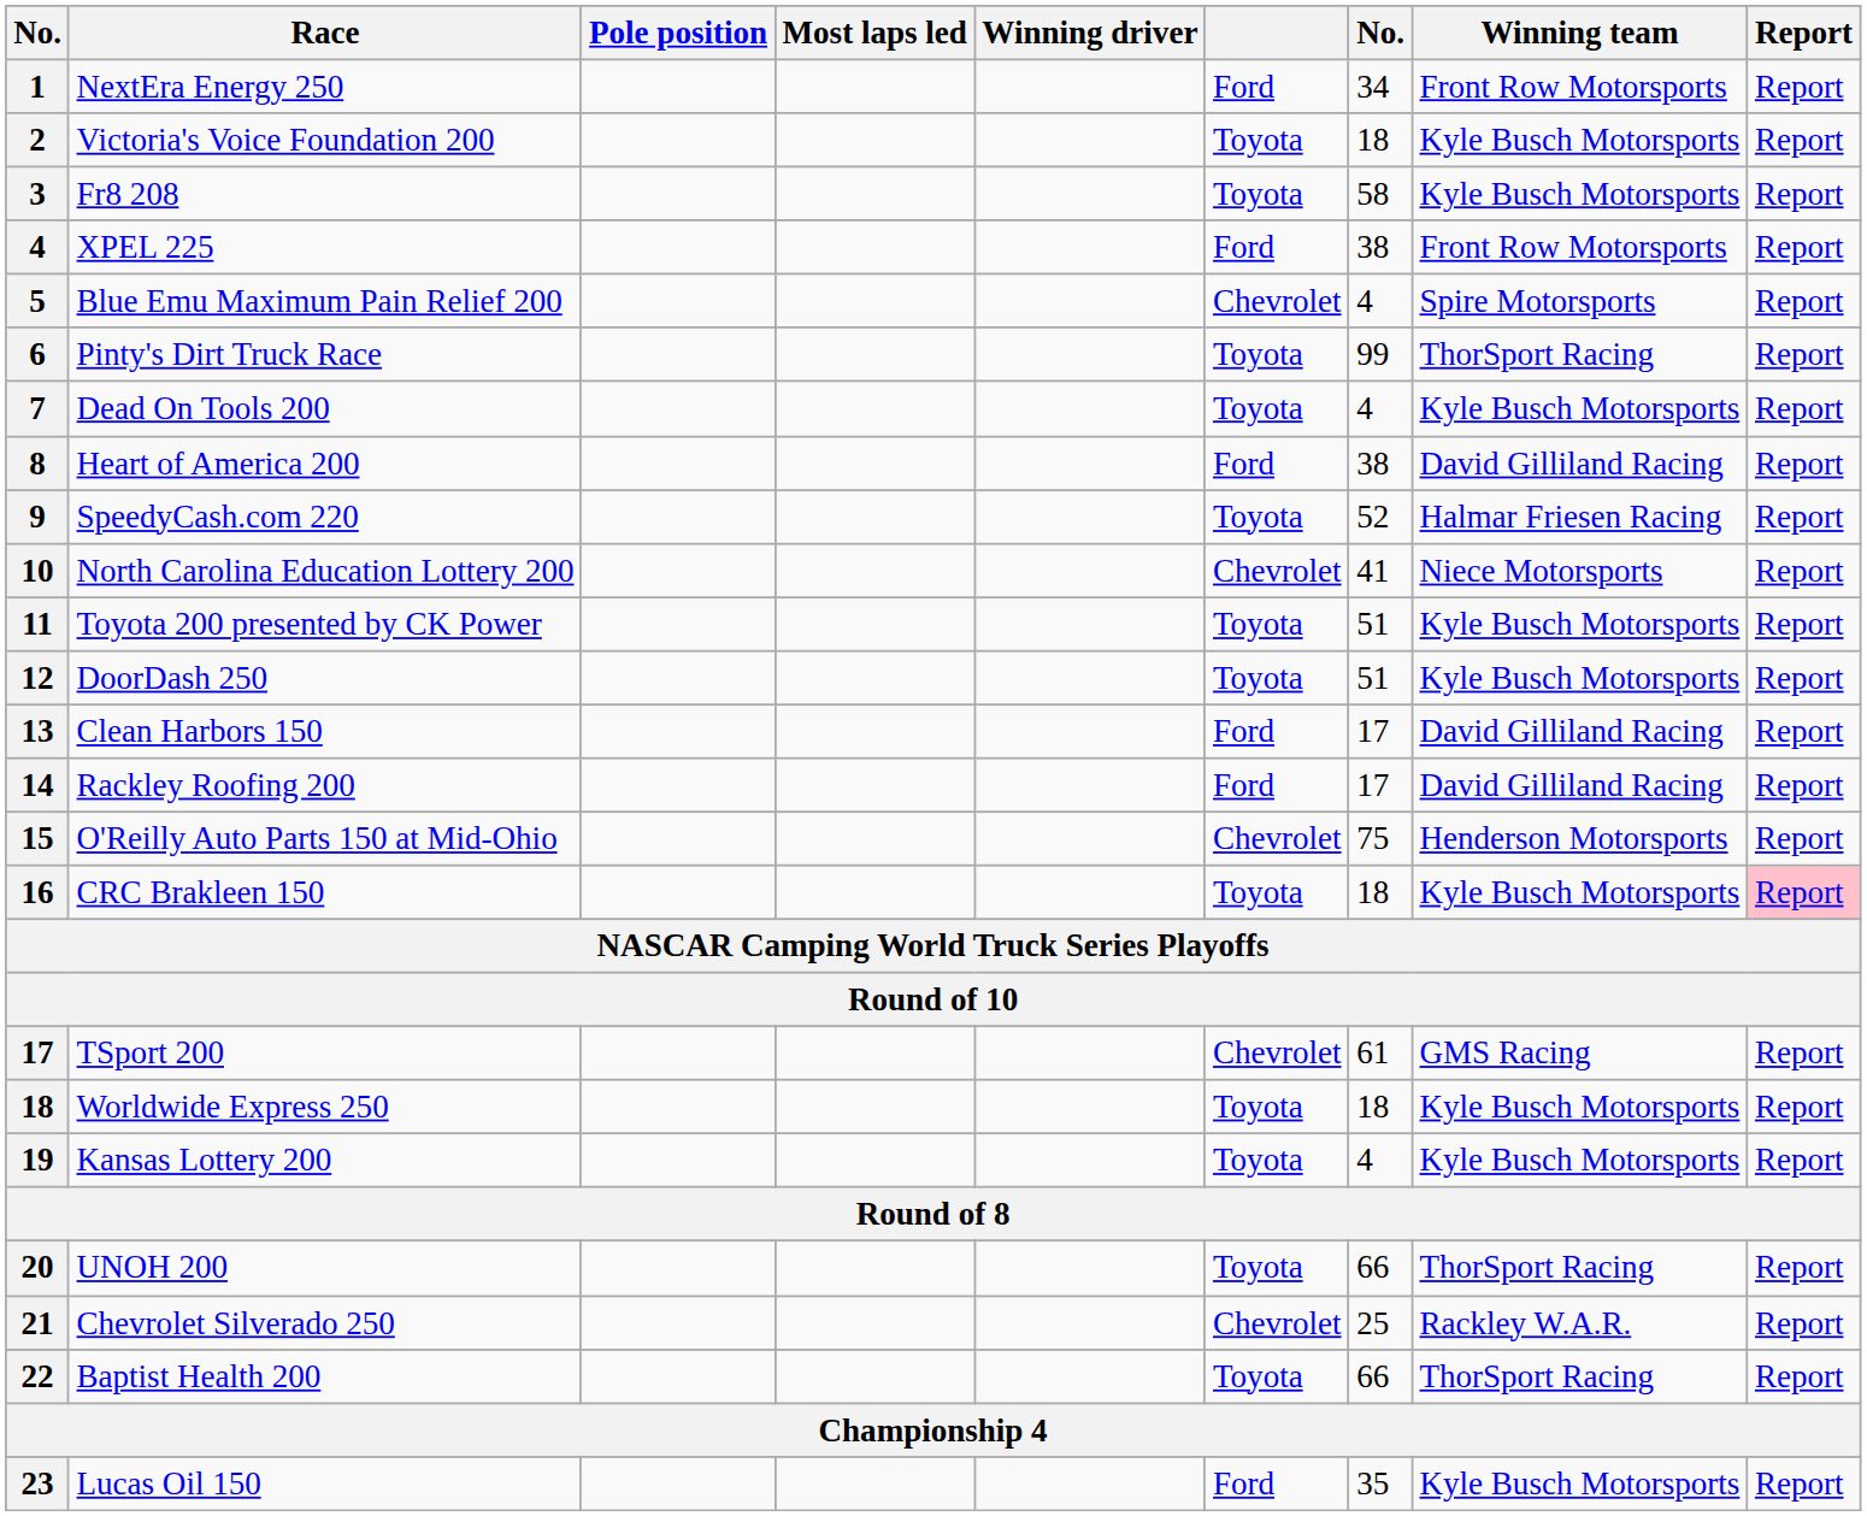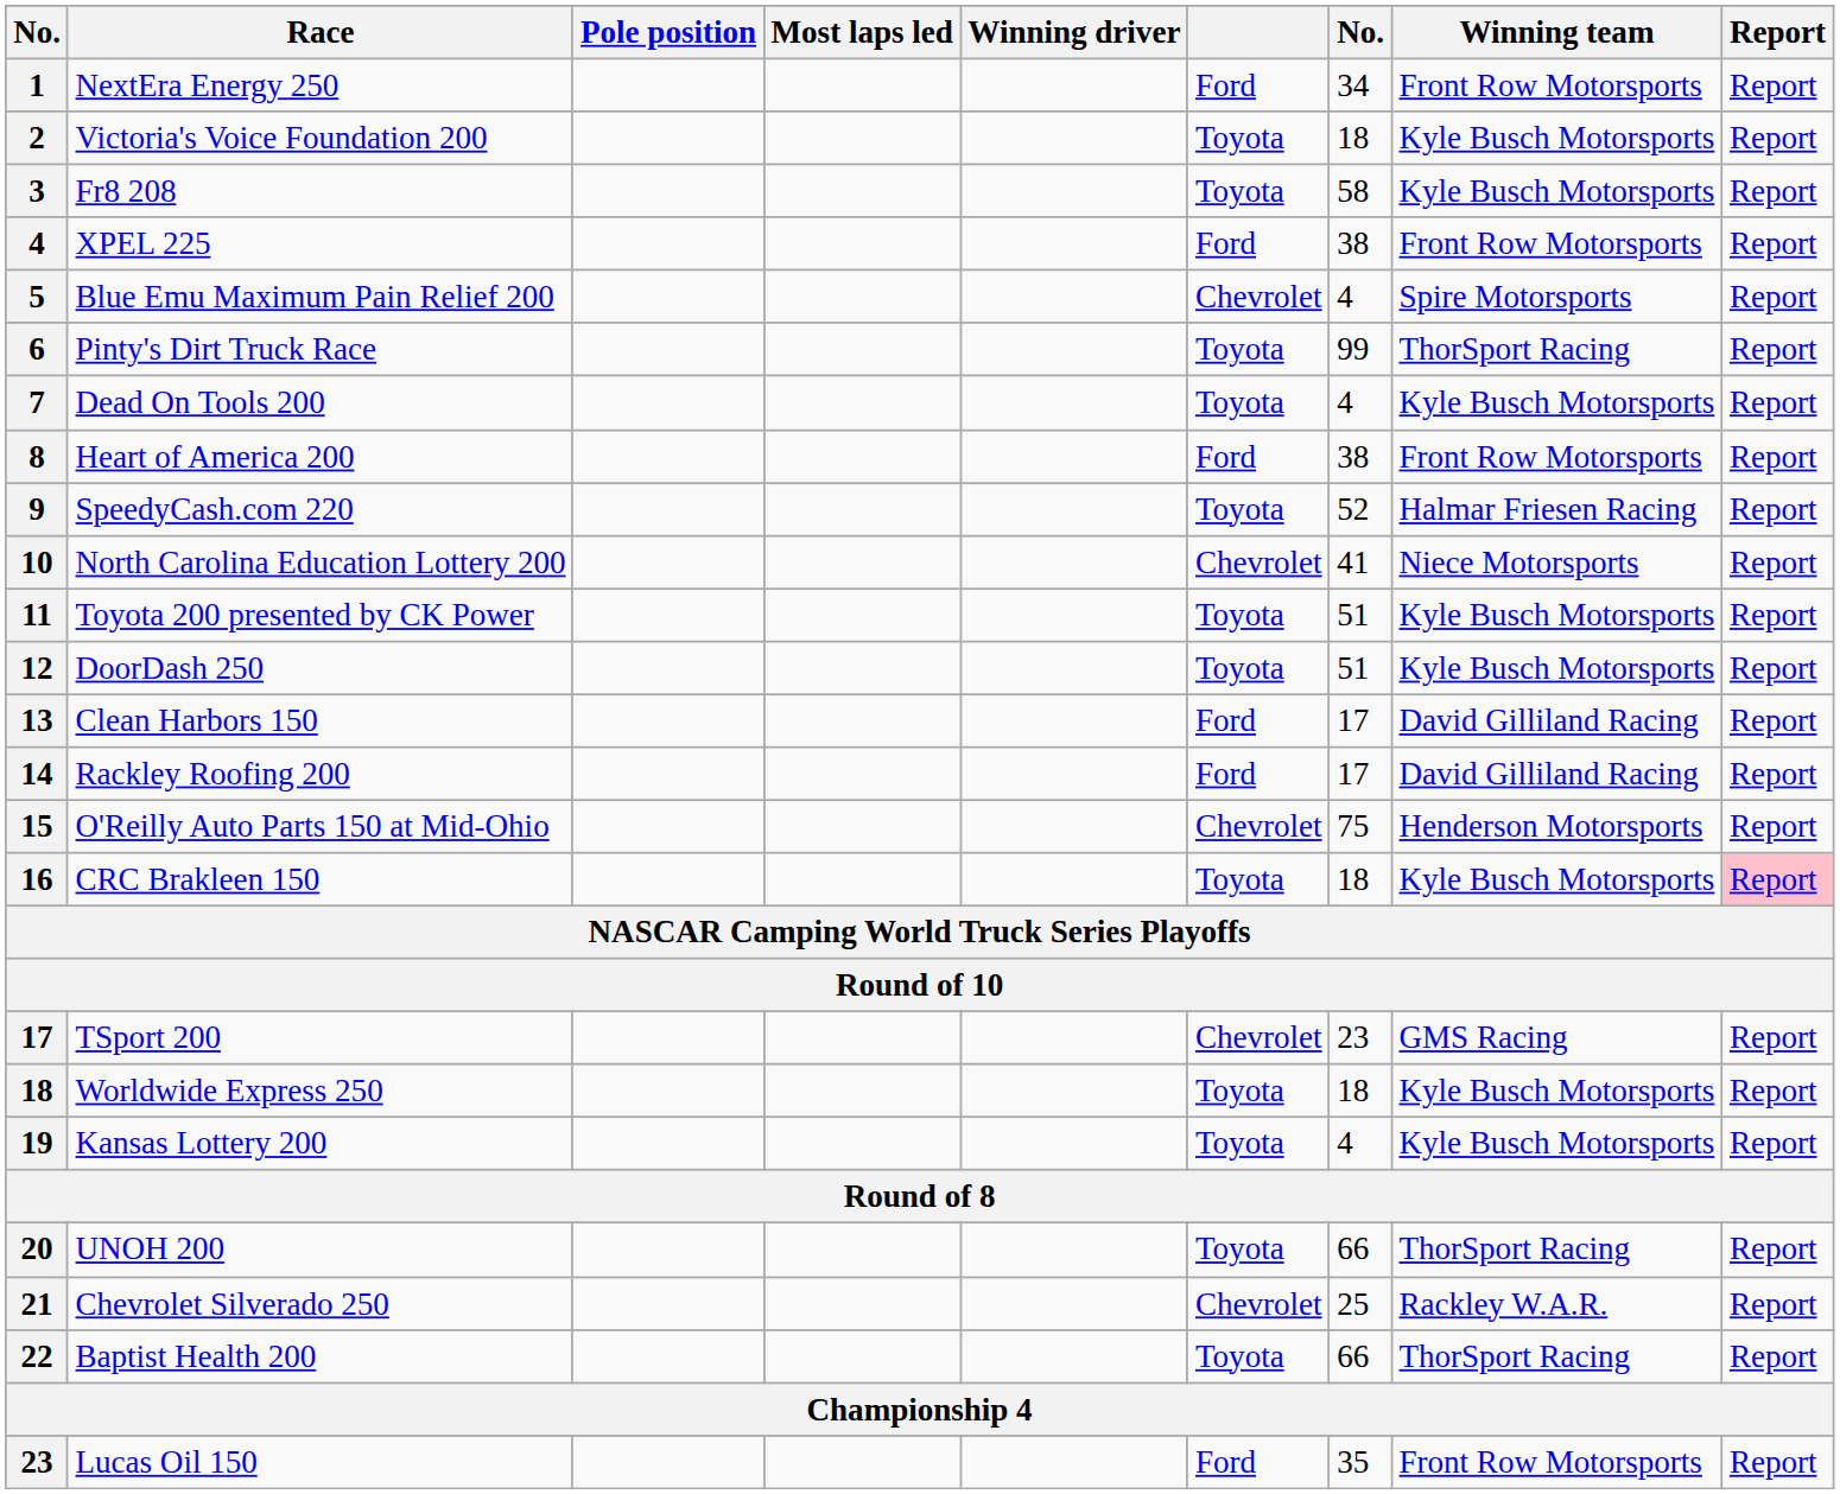Heart of America 200 | Winning team: David Gilliland Racing -> Front Row Motorsports
TSport 200 | column 7: 61 -> 23
Lucas Oil 150 | Winning team: Kyle Busch Motorsports -> Front Row Motorsports
